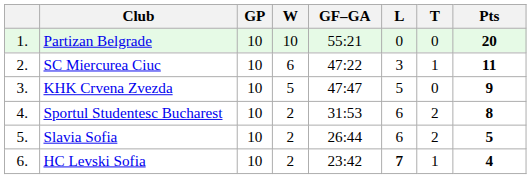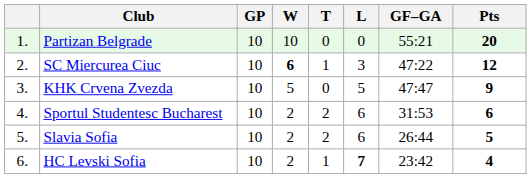columns swapped: T <-> GF–GA
SC Miercurea Ciuc | W: normal -> bold
SC Miercurea Ciuc | Pts: 11 -> 12
Sportul Studentesc Bucharest | Pts: 8 -> 6
